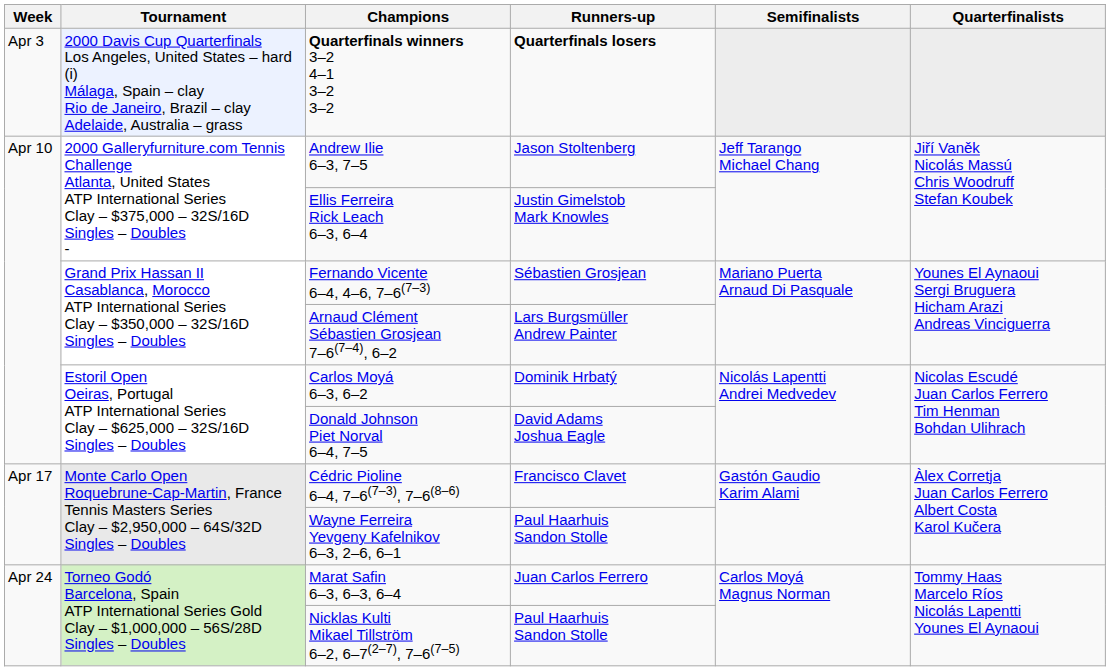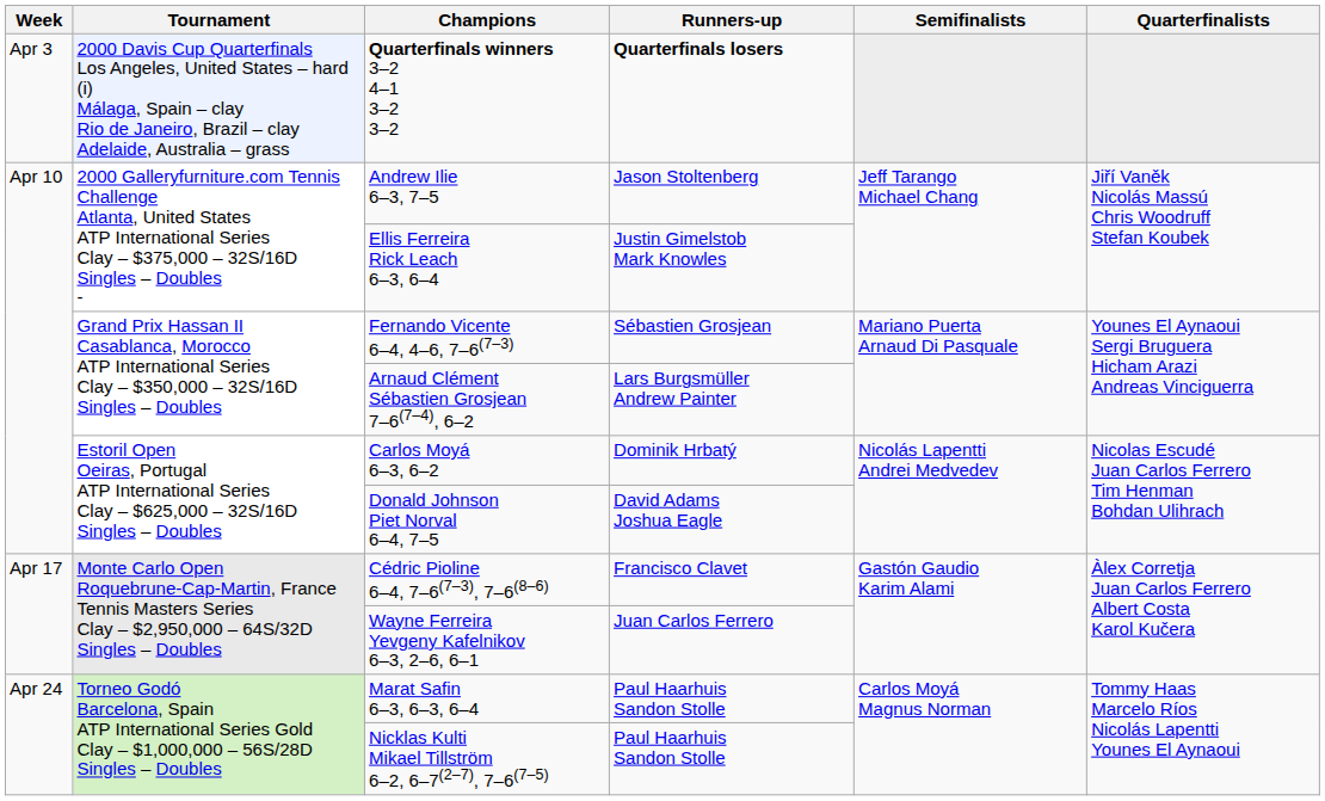Wayne Ferreira Yevgeny Kafelnikov 6–3, 2–6, 6–1 | Runners-up: Paul Haarhuis Sandon Stolle -> Juan Carlos Ferrero
Marat Safin 6–3, 6–3, 6–4 | Runners-up: Juan Carlos Ferrero -> Paul Haarhuis Sandon Stolle
